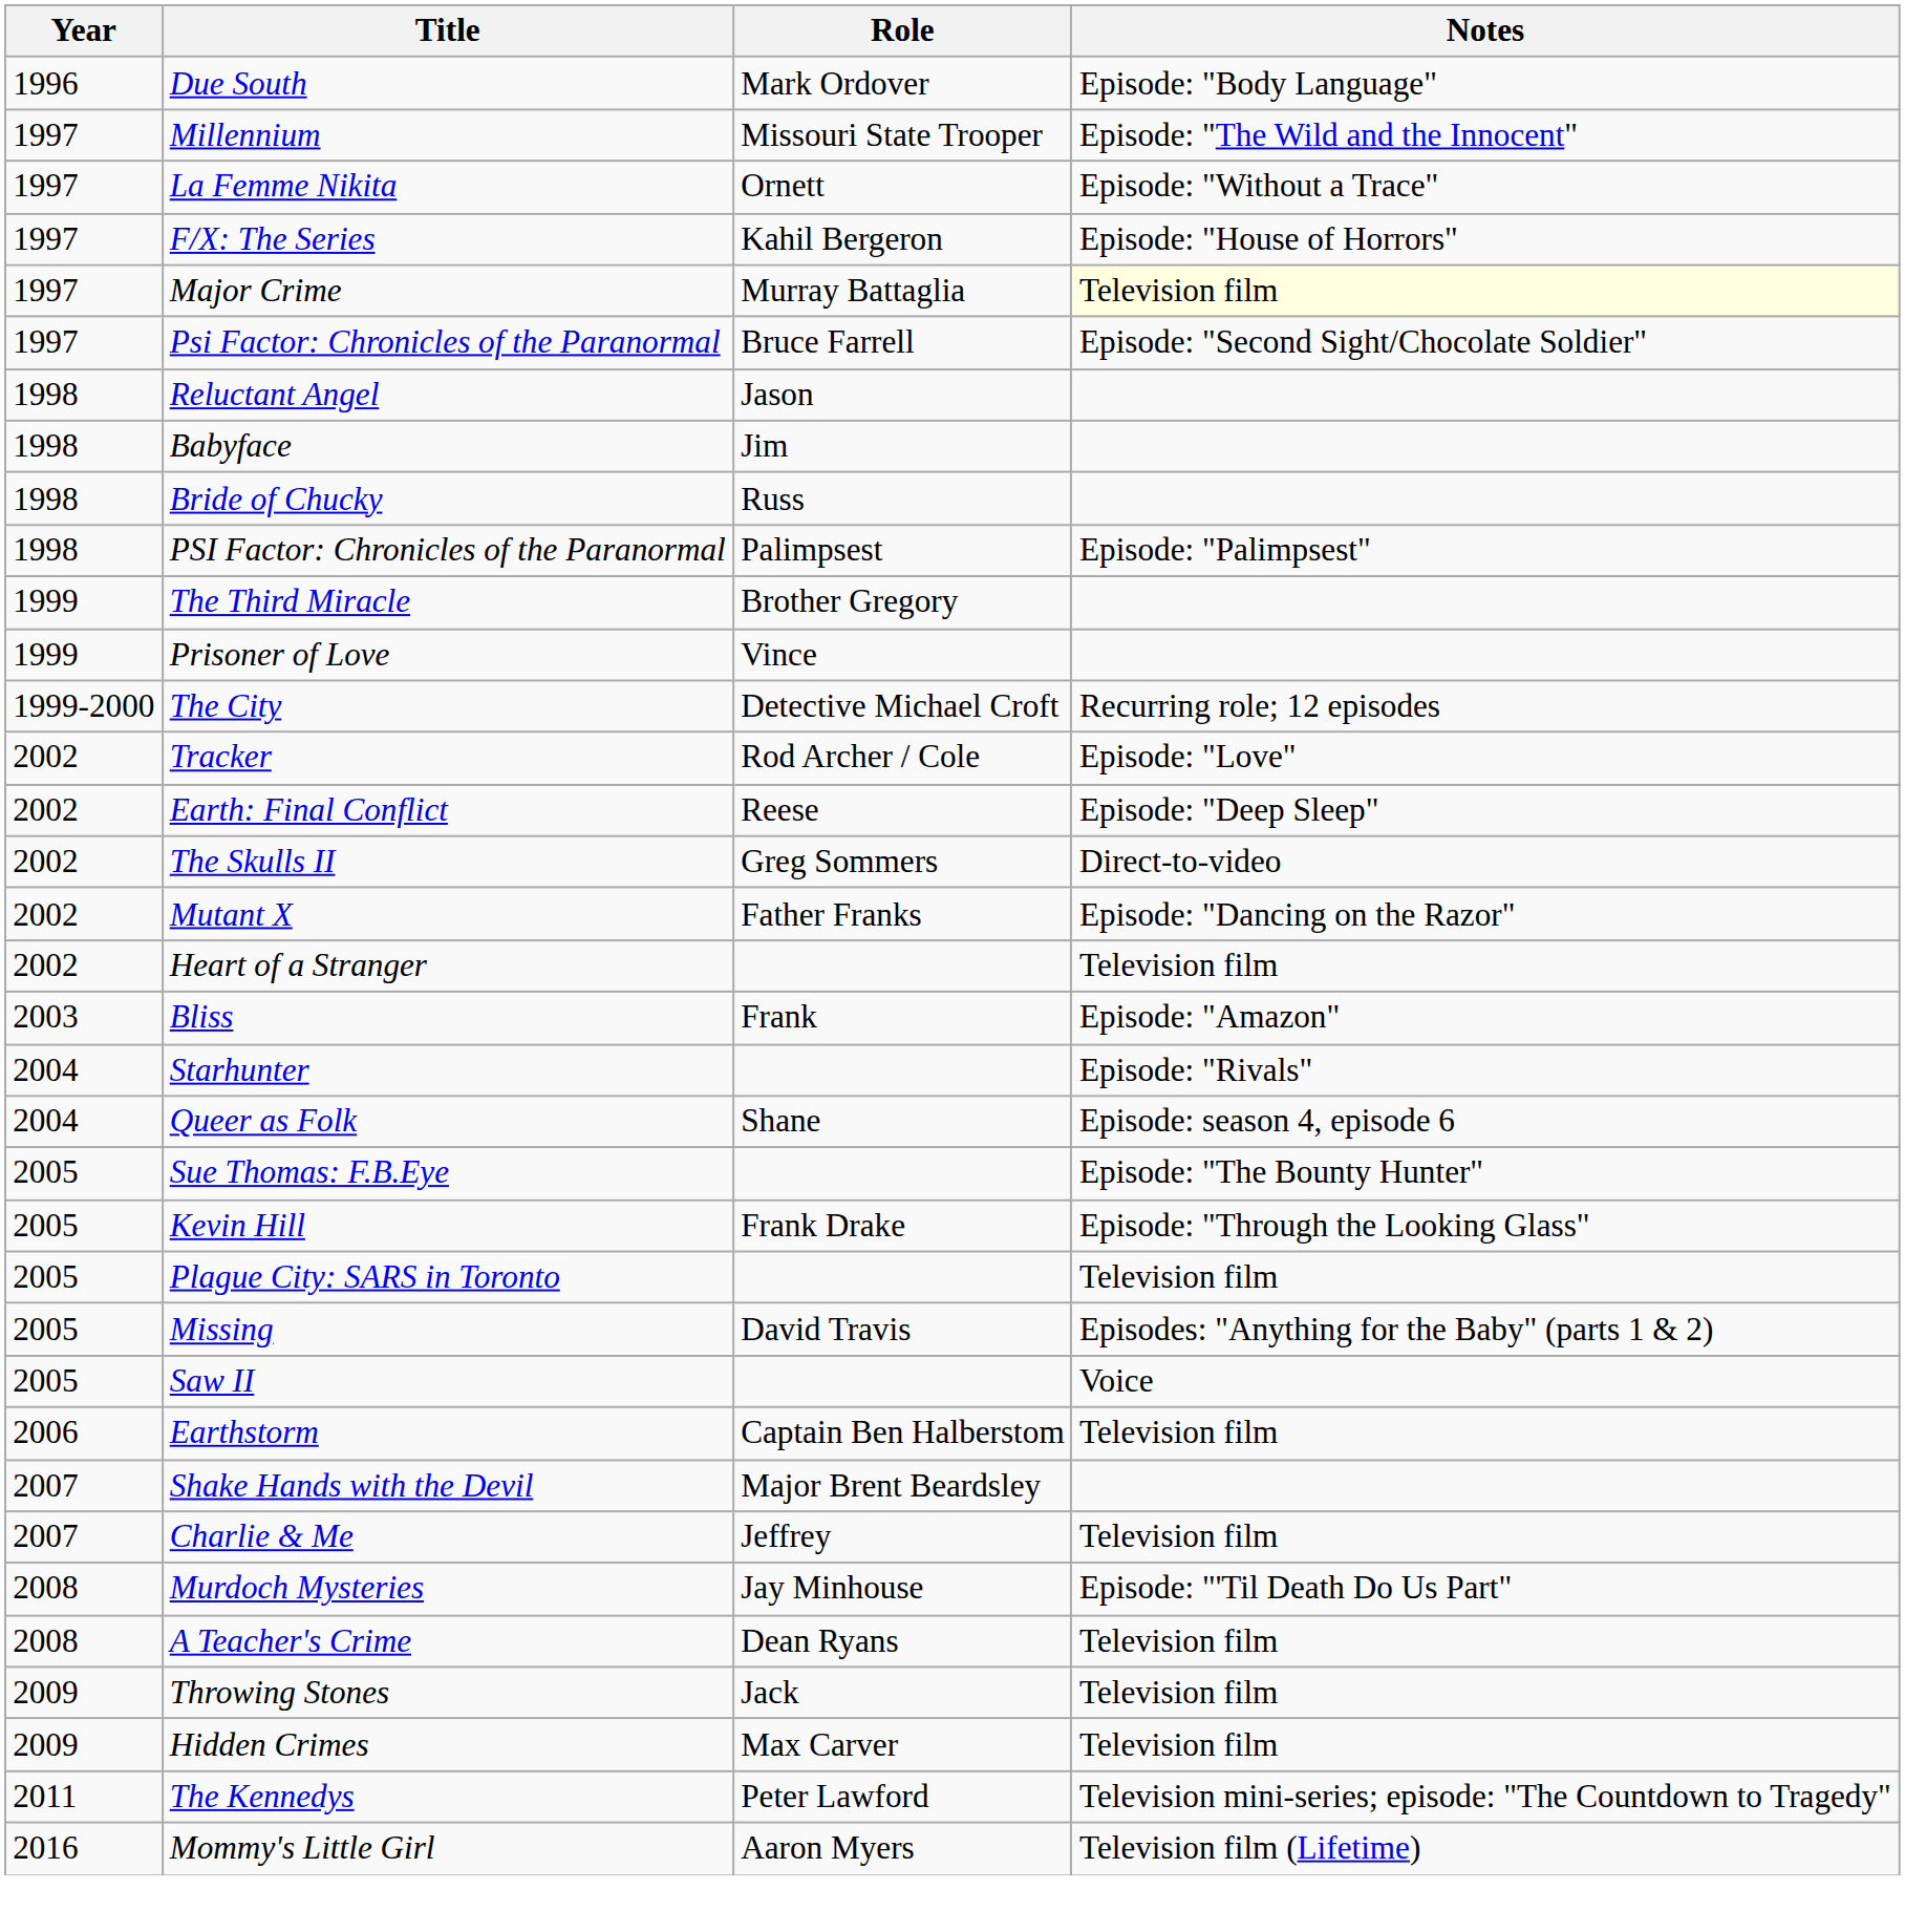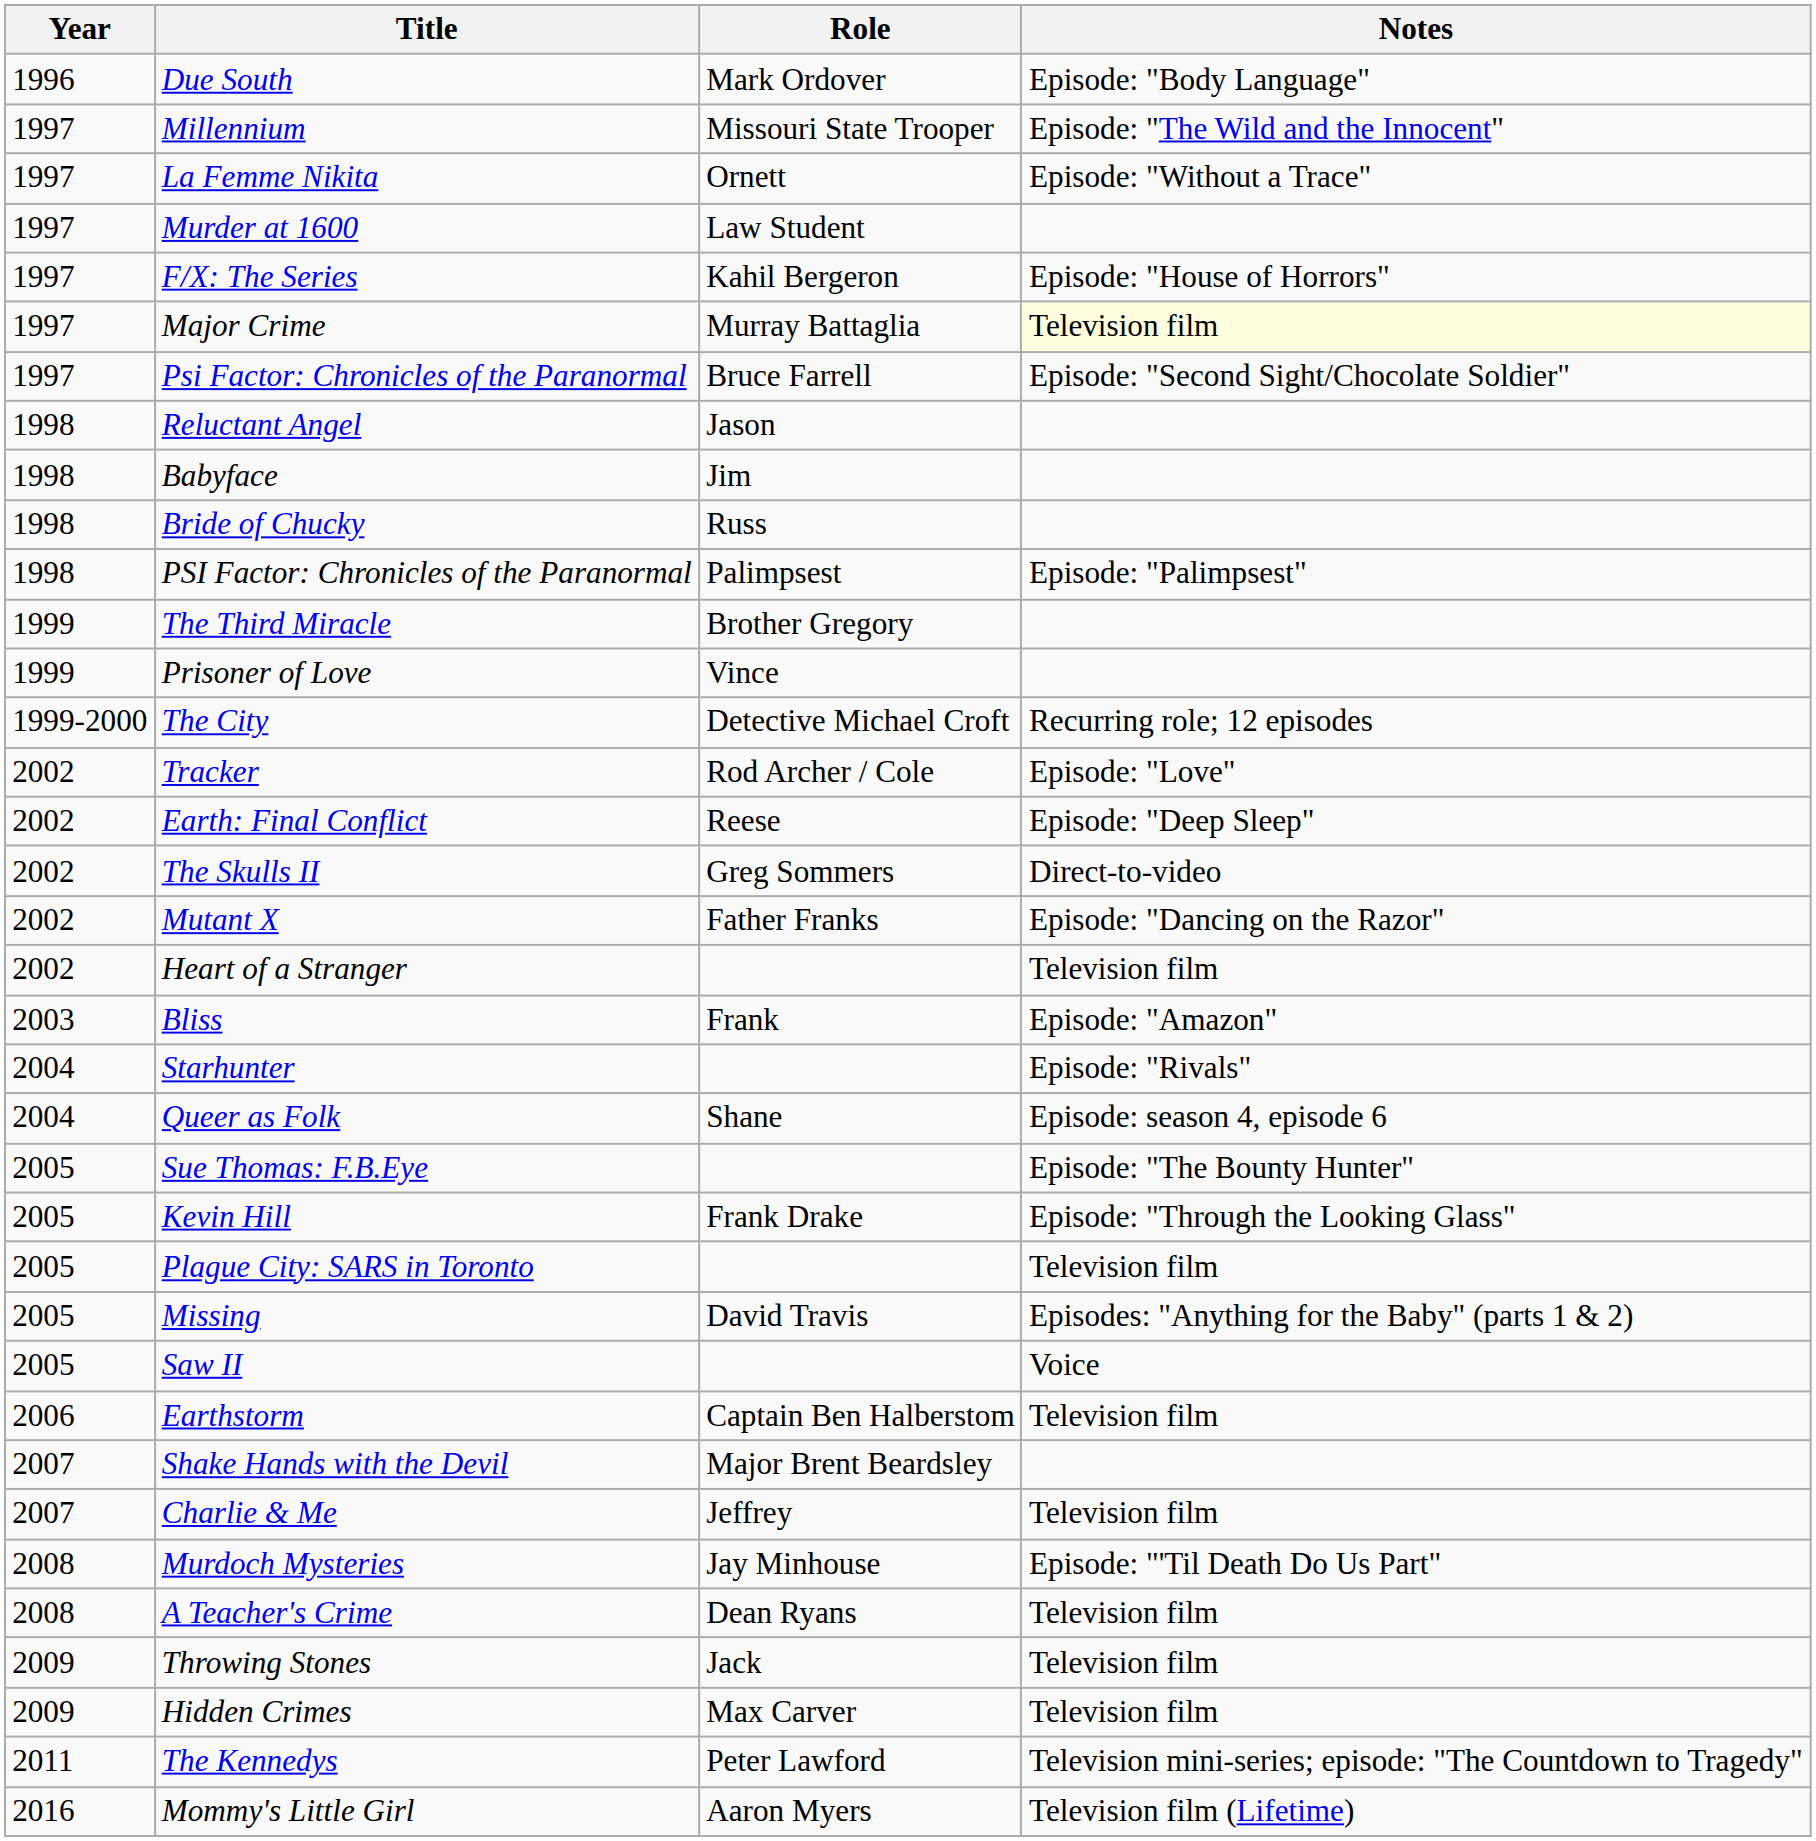+ row: 1997 | Murder at 1600 | Law Student
